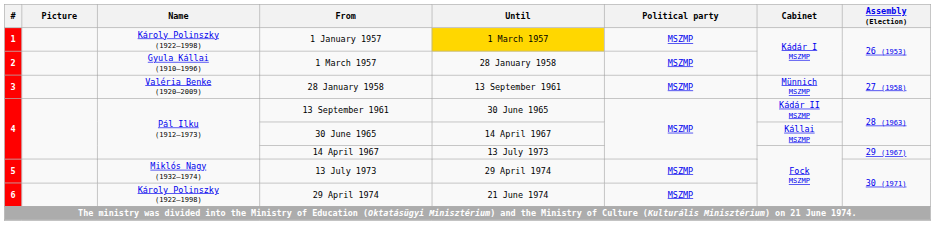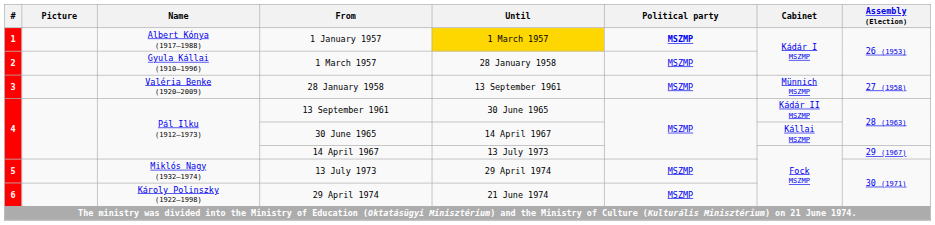1 January 1957 | Name: Károly Polinszky (1922–1998) -> Albert Kónya (1917–1988)
1 January 1957 | Political party: normal -> bold
